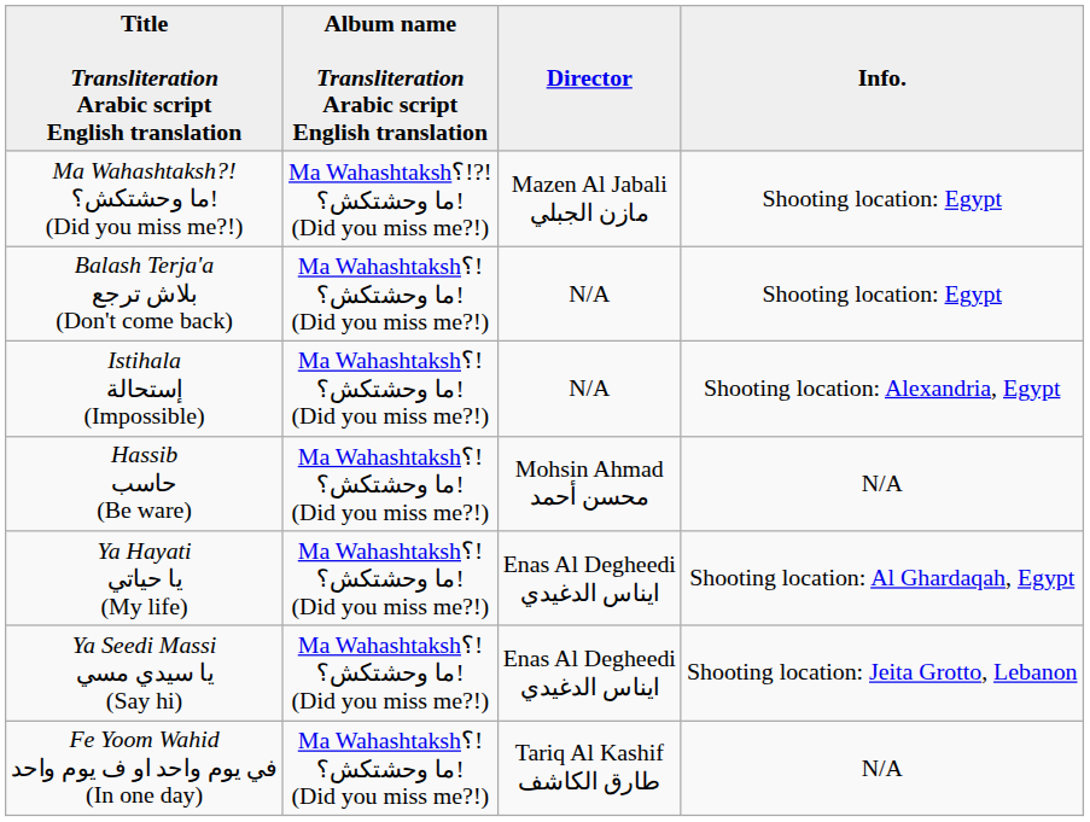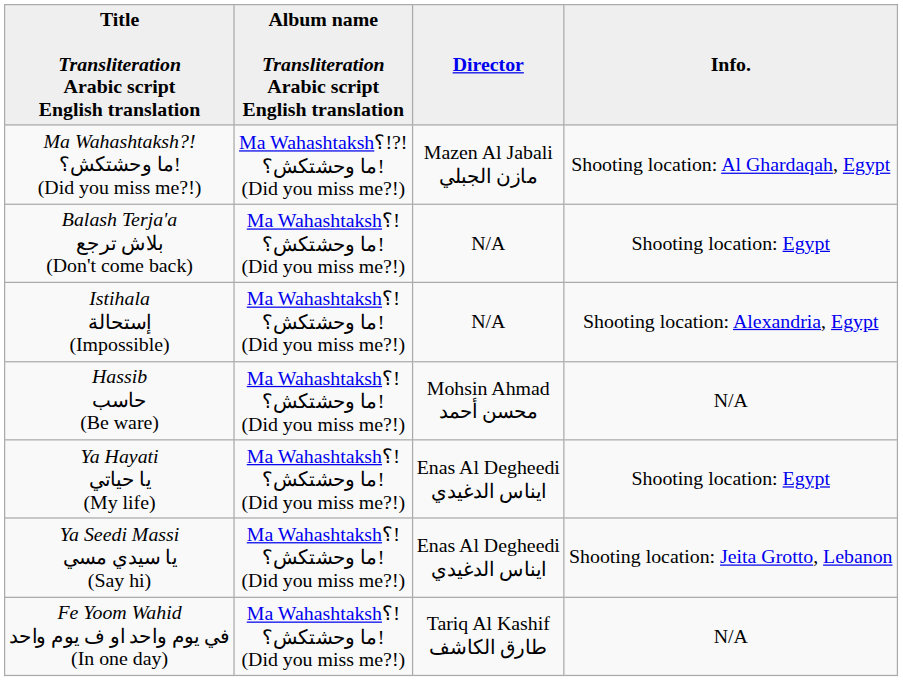Ma Wahashtaksh?! ما وحشتكش؟! (Did you miss me?!) | Info.: Shooting location: Egypt -> Shooting location: Al Ghardaqah, Egypt
Ya Hayati يا حياتي (My life) | Info.: Shooting location: Al Ghardaqah, Egypt -> Shooting location: Egypt
